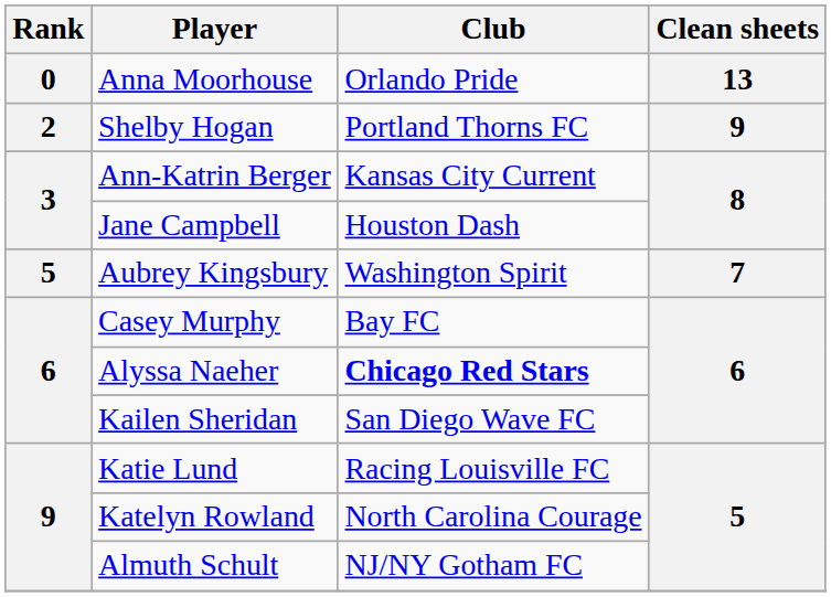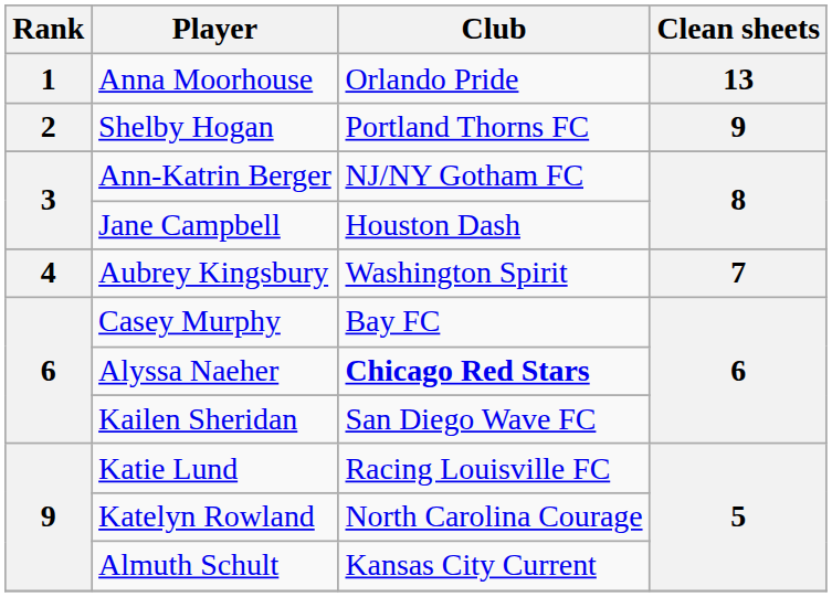Anna Moorhouse | Rank: 0 -> 1
Ann-Katrin Berger | Club: Kansas City Current -> NJ/NY Gotham FC
Aubrey Kingsbury | Rank: 5 -> 4
Almuth Schult | Club: NJ/NY Gotham FC -> Kansas City Current
